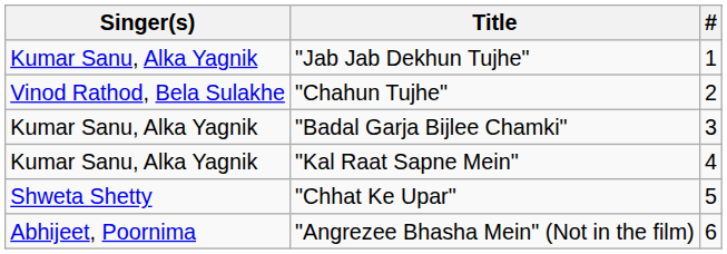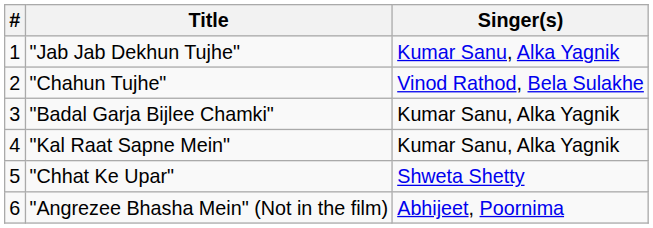columns swapped: # <-> Singer(s)
